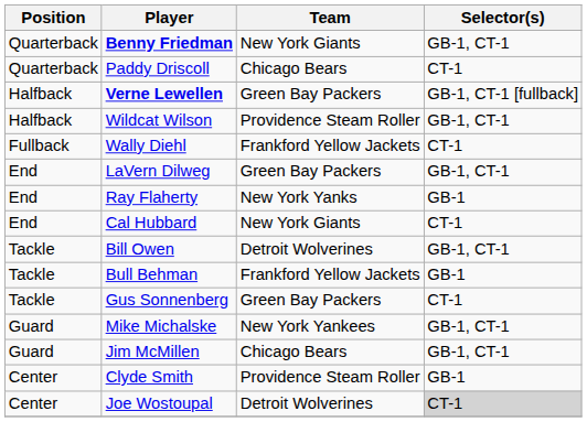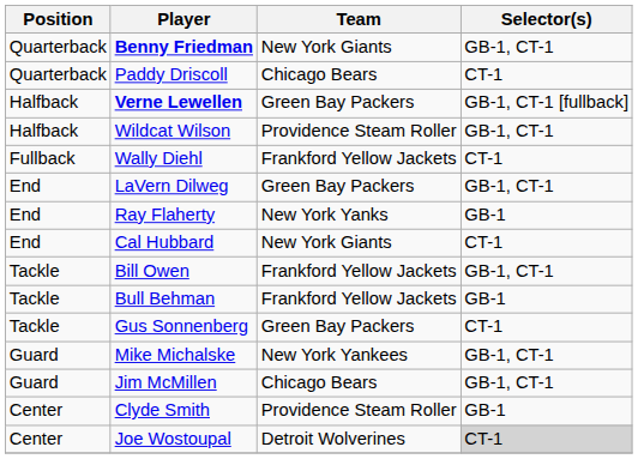Bill Owen | Team: Detroit Wolverines -> Frankford Yellow Jackets
